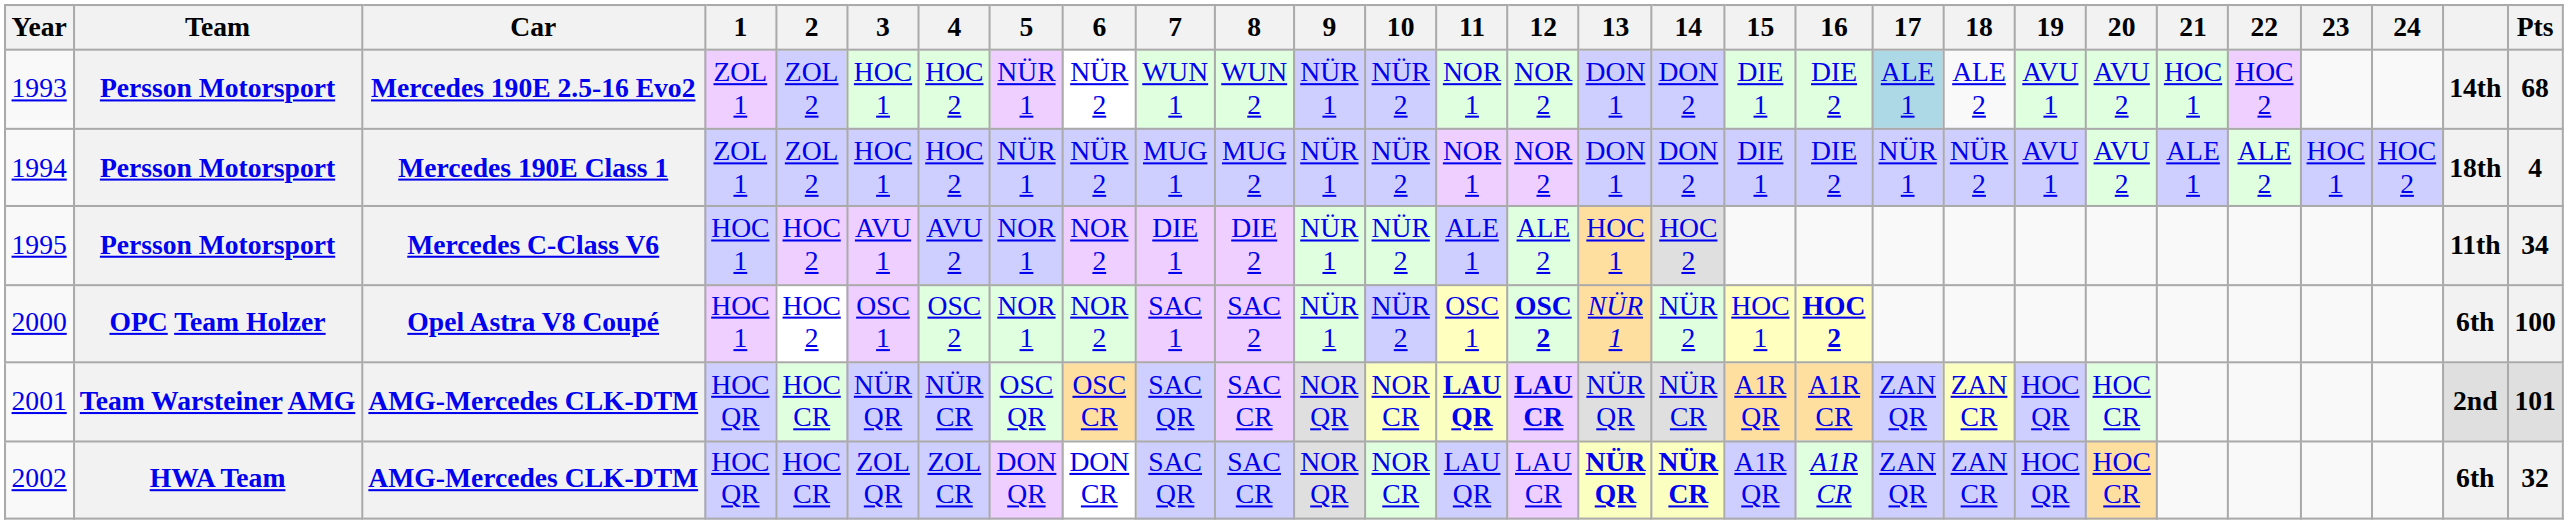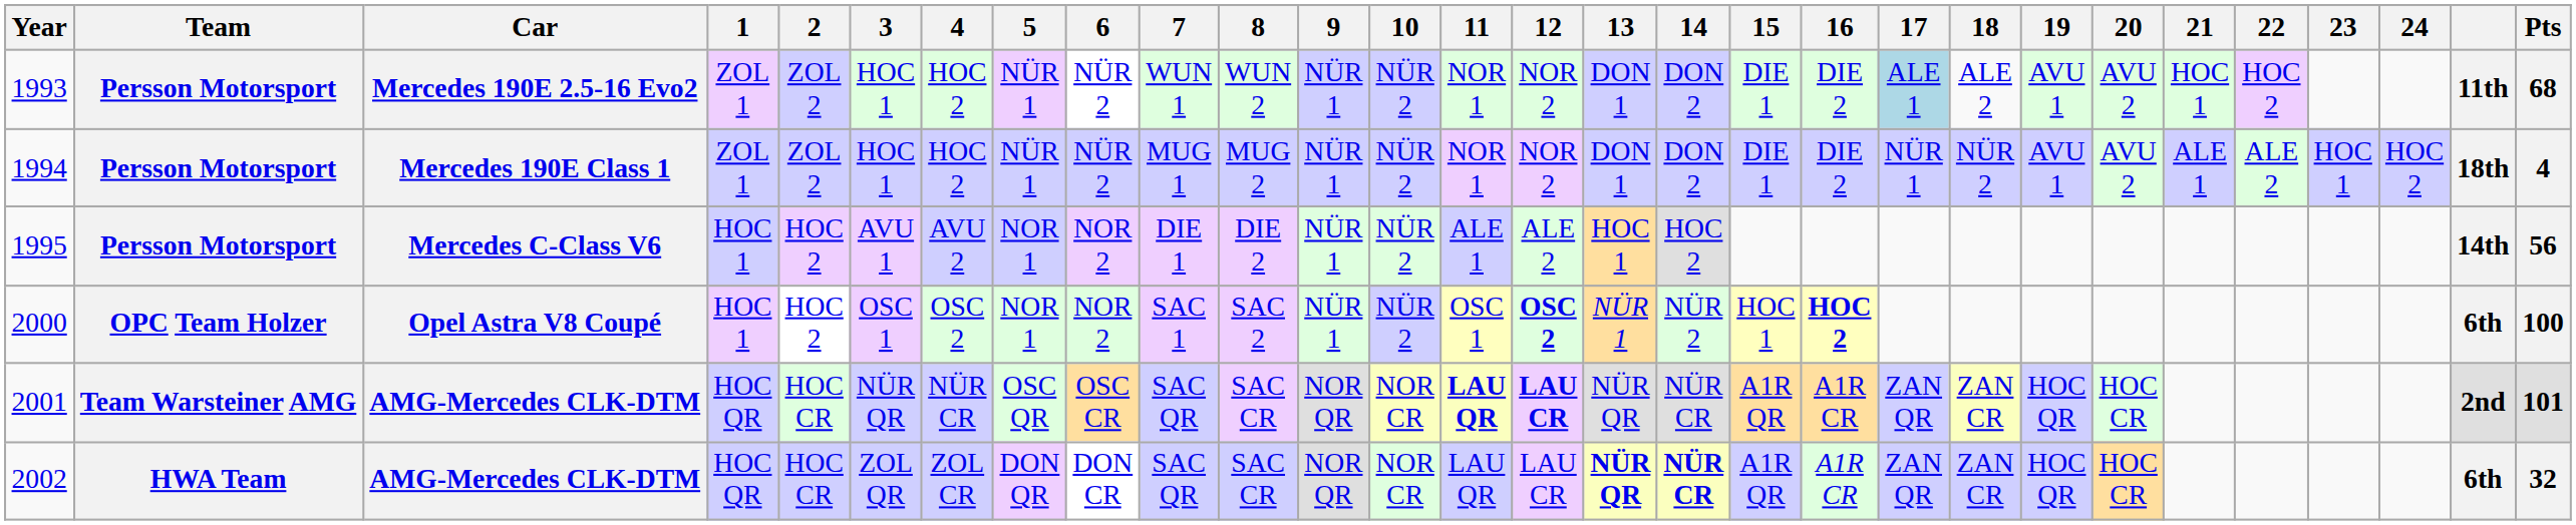1993 | column 28: 14th -> 11th
1995 | column 28: 11th -> 14th
1995 | Pts: 34 -> 56
